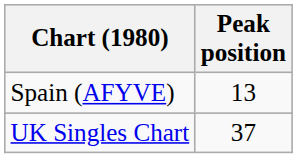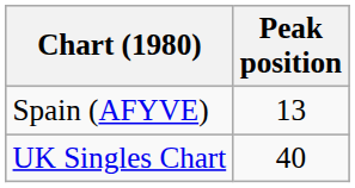UK Singles Chart | Peak position: 37 -> 40
